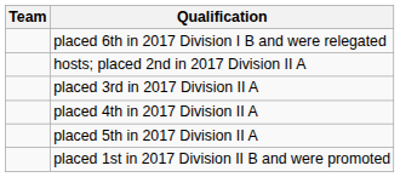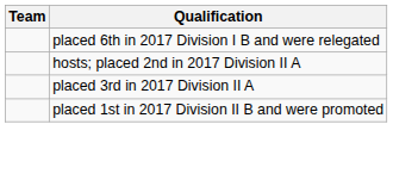- row: placed 4th in 2017 Division II A
- row: placed 5th in 2017 Division II A
